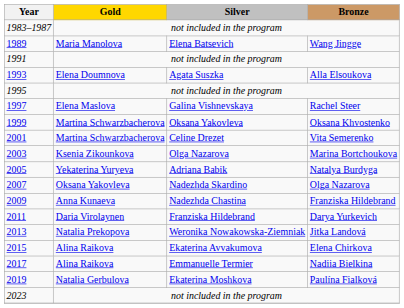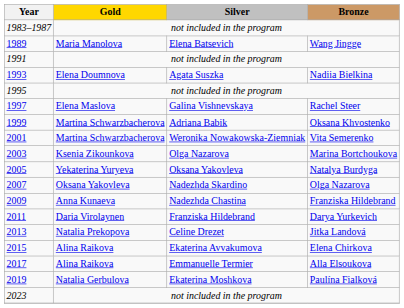1993 | Bronze: Alla Elsoukova -> Nadiia Bielkina
1999 | Silver: Oksana Yakovleva -> Adriana Babik
2001 | Silver: Celine Drezet -> Weronika Nowakowska-Ziemniak
2005 | Silver: Adriana Babik -> Oksana Yakovleva
2013 | Silver: Weronika Nowakowska-Ziemniak -> Celine Drezet
2017 | Bronze: Nadiia Bielkina -> Alla Elsoukova
